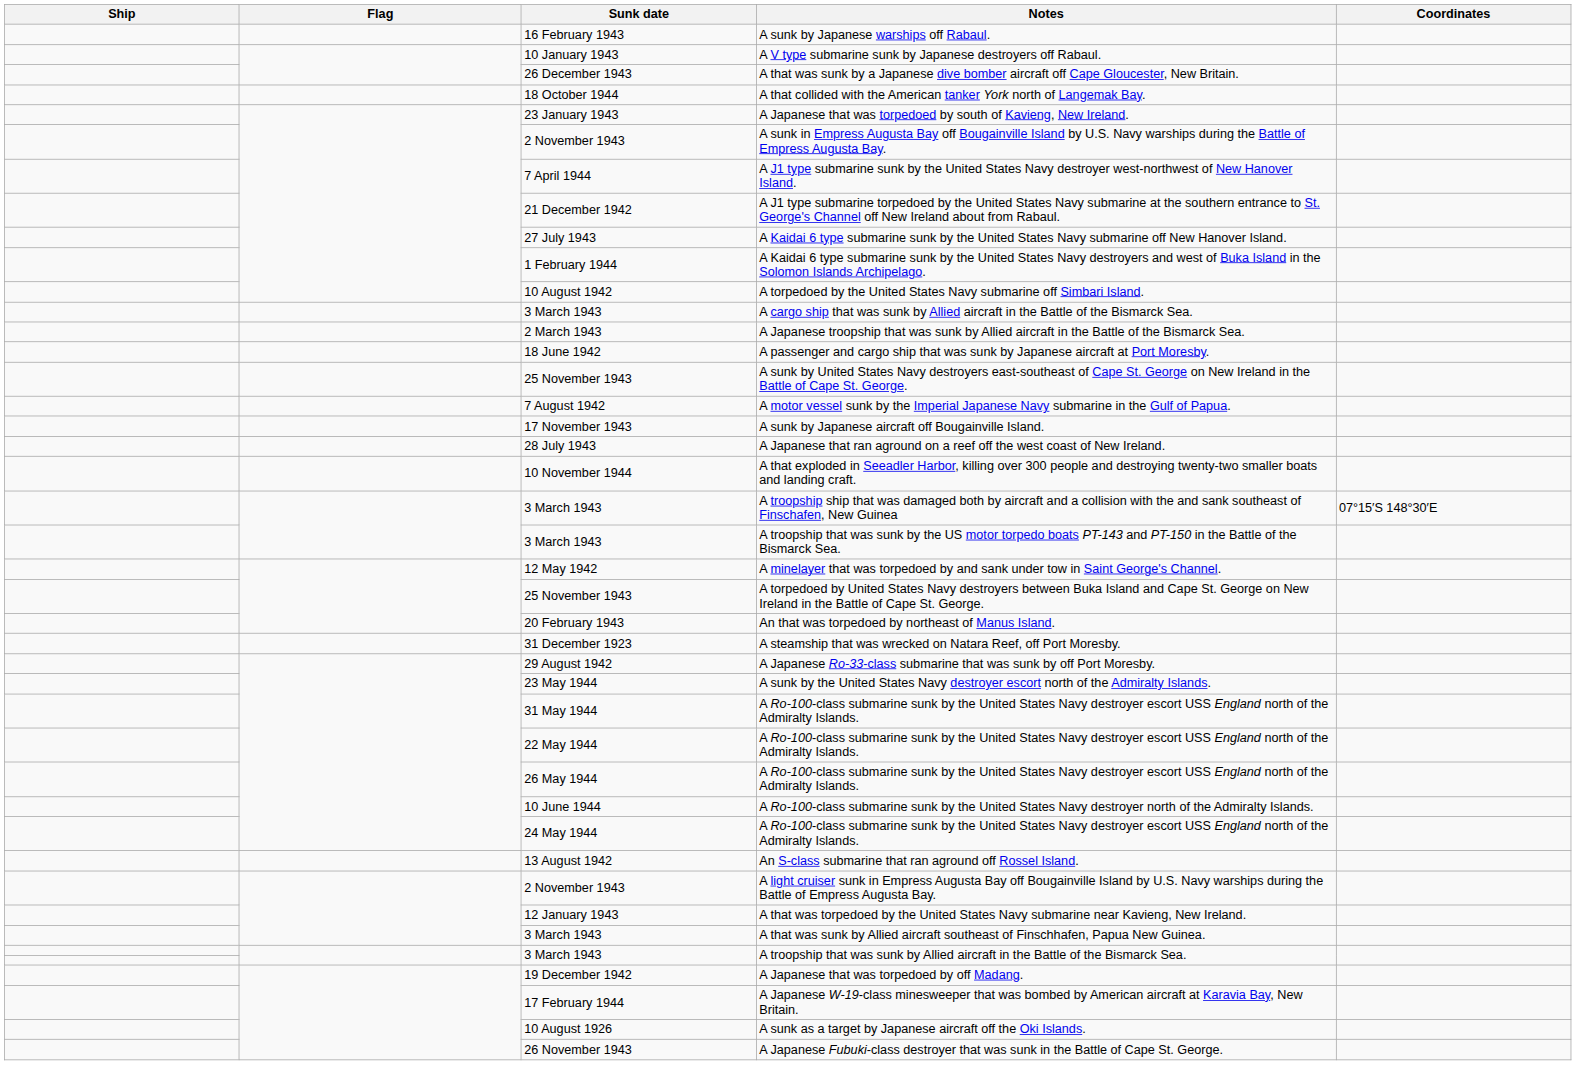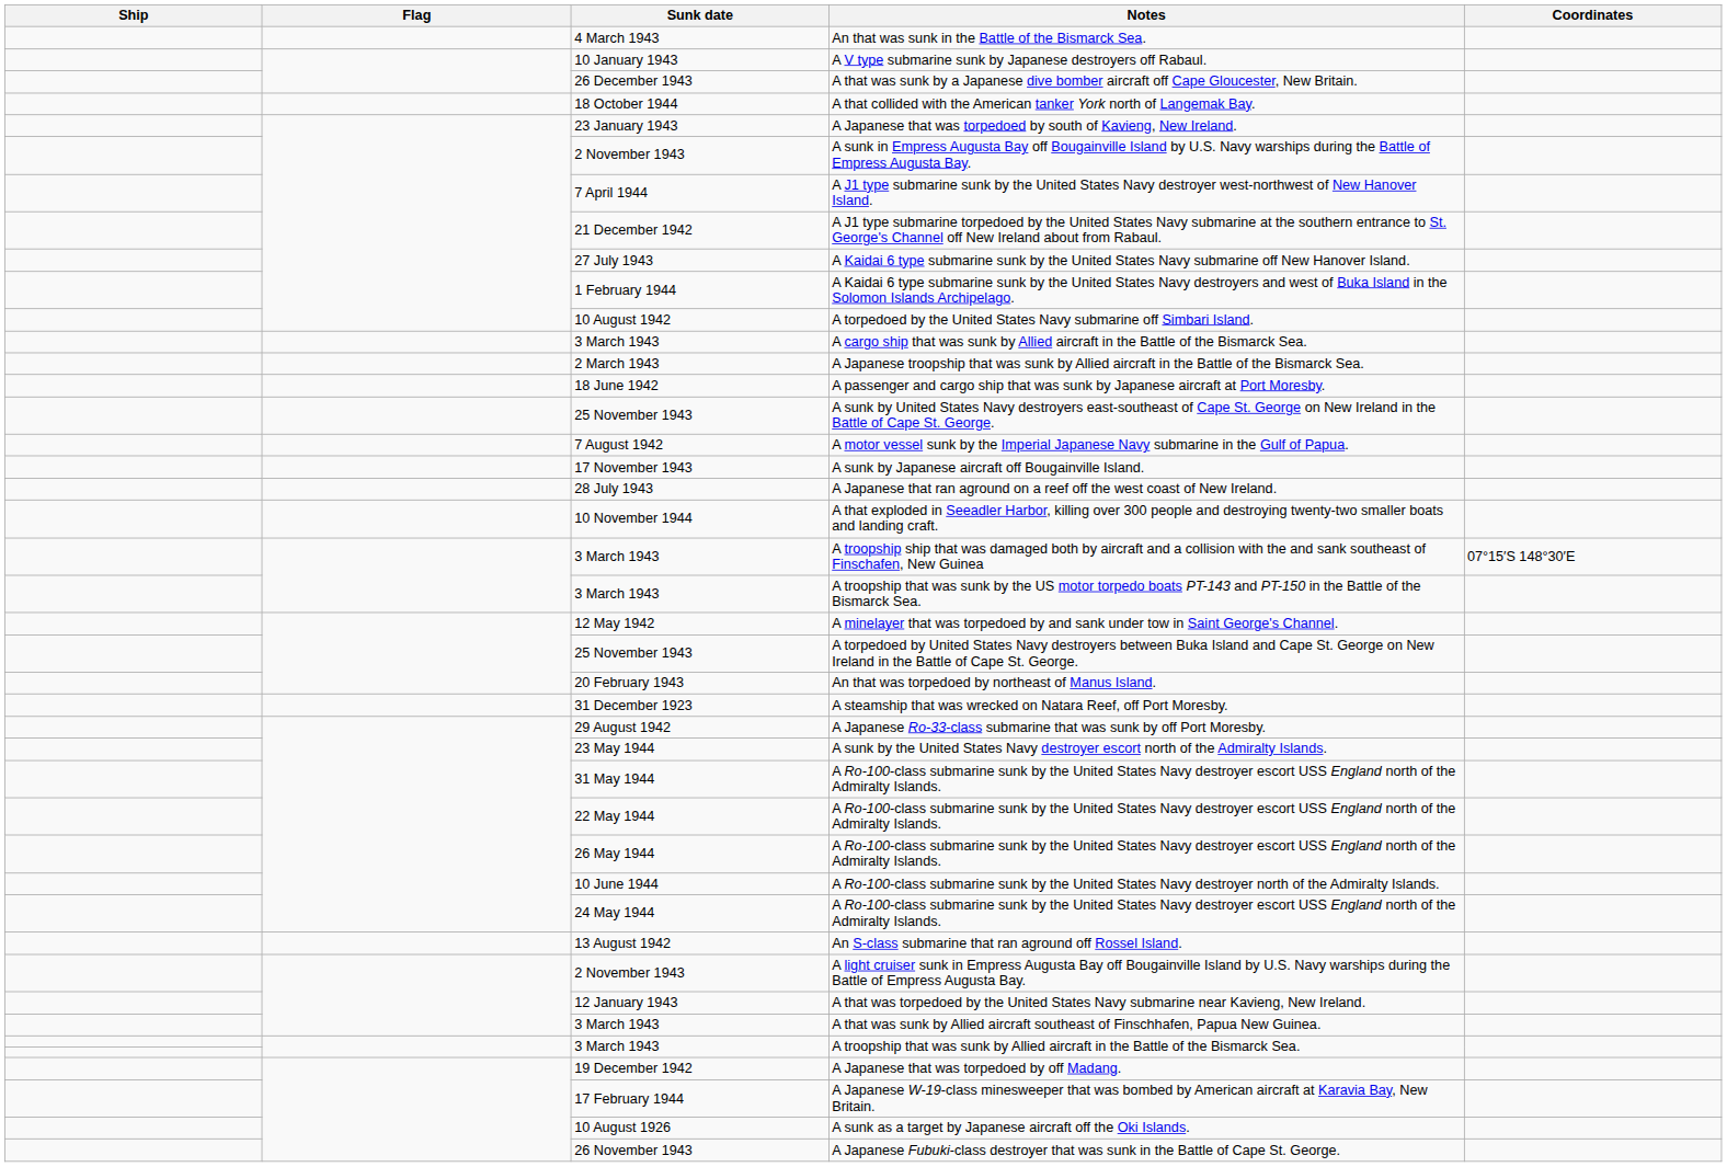- row: 16 February 1943 | A sunk by Japanese warships off Rabaul.
+ row: 4 March 1943 | An that was sunk in the Battle of the Bismarck Sea.
